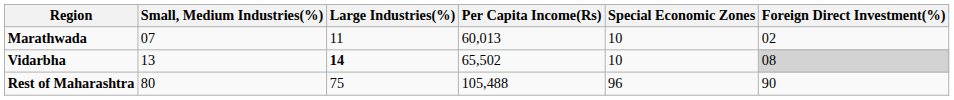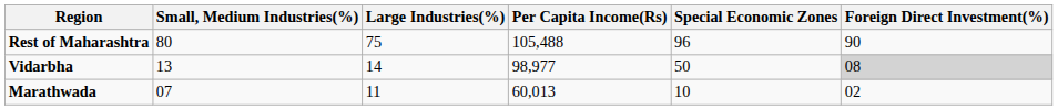rows swapped: Marathwada <-> Rest of Maharashtra
Vidarbha | Large Industries(%): bold -> normal
Vidarbha | Per Capita Income(Rs): 65,502 -> 98,977
Vidarbha | Special Economic Zones: 10 -> 50
